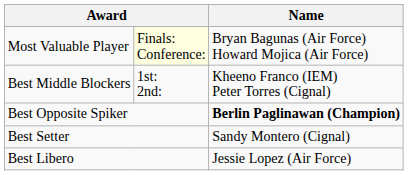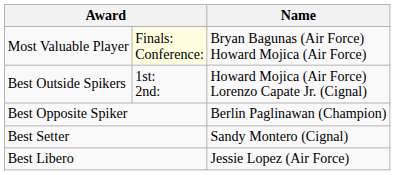+ row: Best Outside Spikers | 1st: 2nd: | Howard Mojica (Air Force) Lorenzo Capate Jr. (Cignal)
- row: Best Middle Blockers | 1st: 2nd: | Kheeno Franco (IEM) Peter Torres (Cignal)
Best Opposite Spiker | Name: bold -> normal
